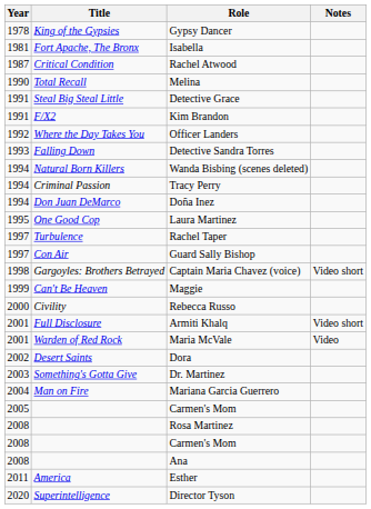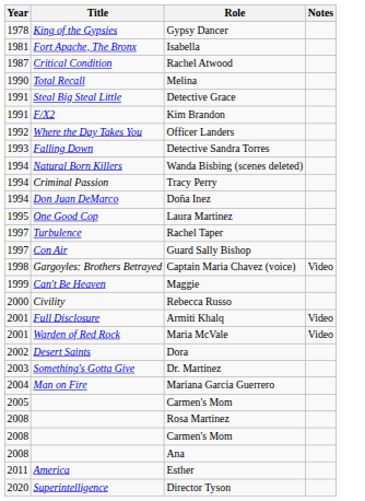Captain Maria Chavez (voice) | Notes: Video short -> Video
Armiti Khalq | Notes: Video short -> Video
